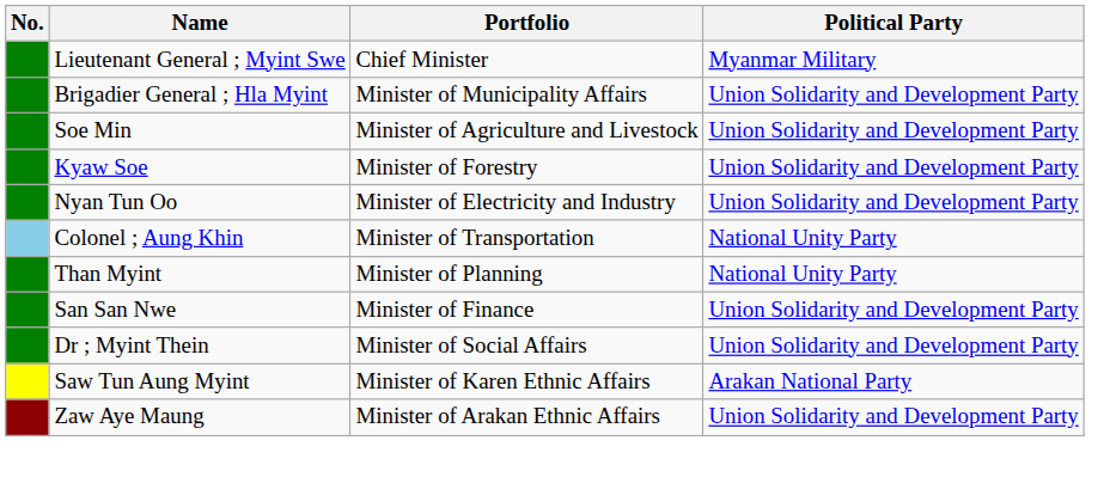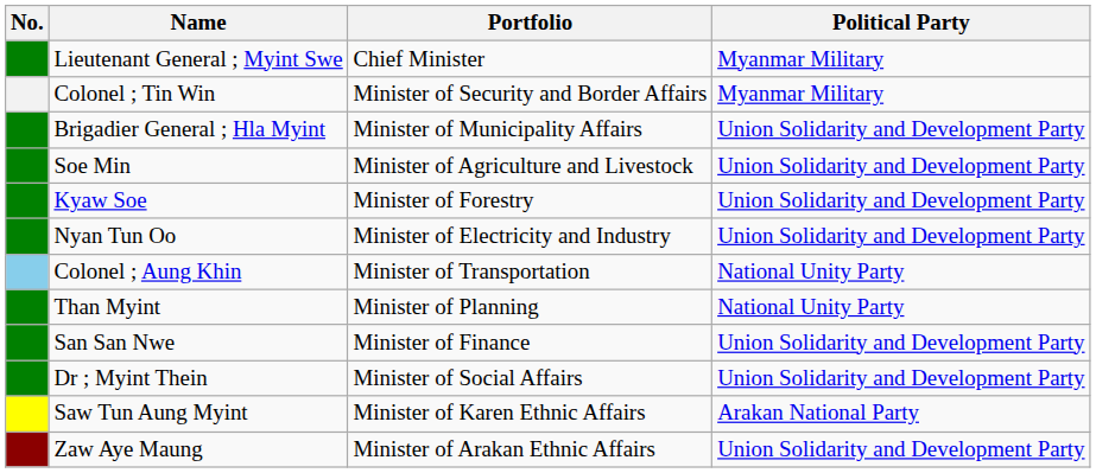+ row: Colonel ; Tin Win | Minister of Security and Border Affairs | Myanmar Military
